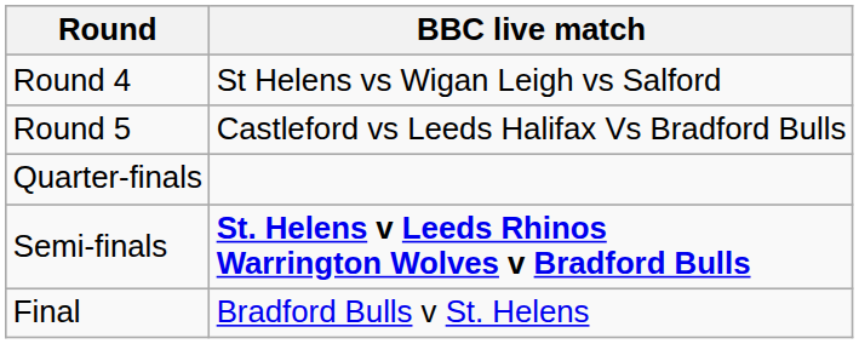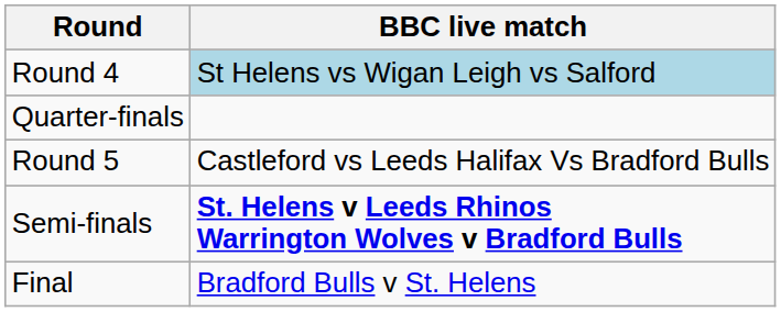Round 4 | BBC live match: no background -> lightblue background
rows swapped: Round 5 <-> Quarter-finals
